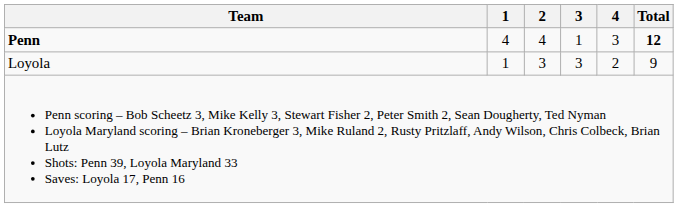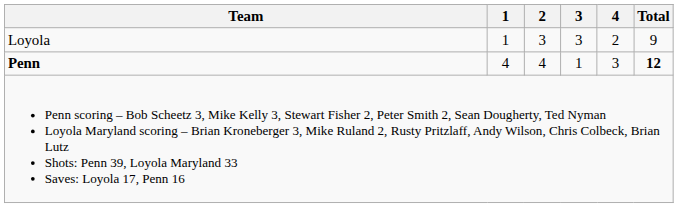rows swapped: Penn <-> Loyola
